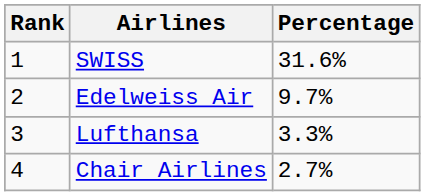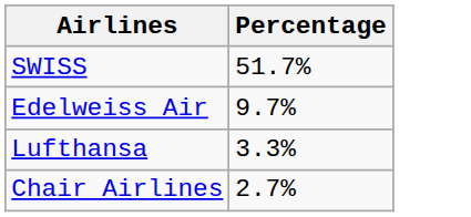- column: Rank | 1 | 2 | 3 | 4
SWISS | Percentage: 31.6% -> 51.7%
